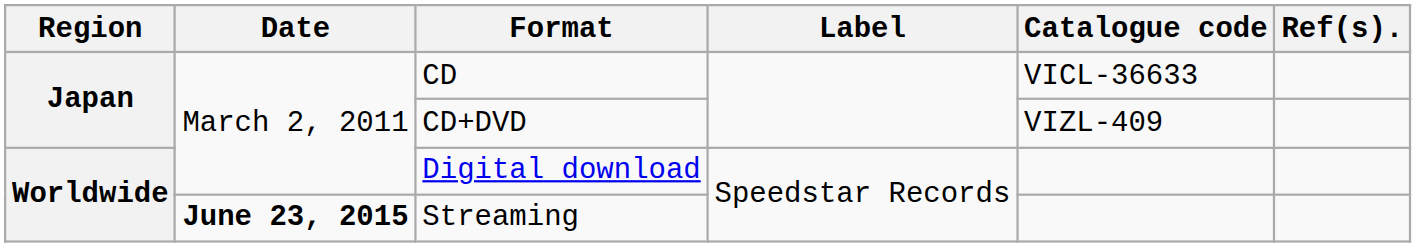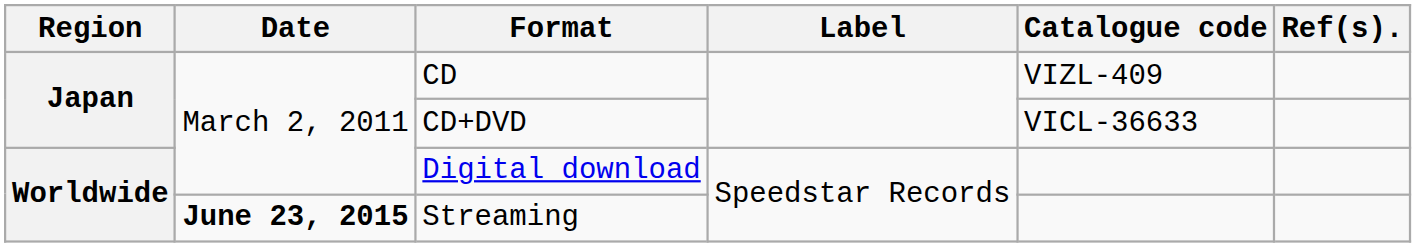CD | Catalogue code: VICL-36633 -> VIZL-409
CD+DVD | Catalogue code: VIZL-409 -> VICL-36633
